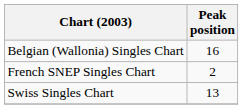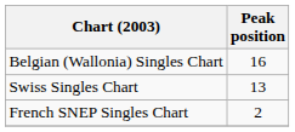rows swapped: French SNEP Singles Chart <-> Swiss Singles Chart
